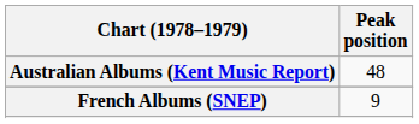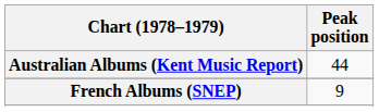Australian Albums (Kent Music Report) | Peak position: 48 -> 44
